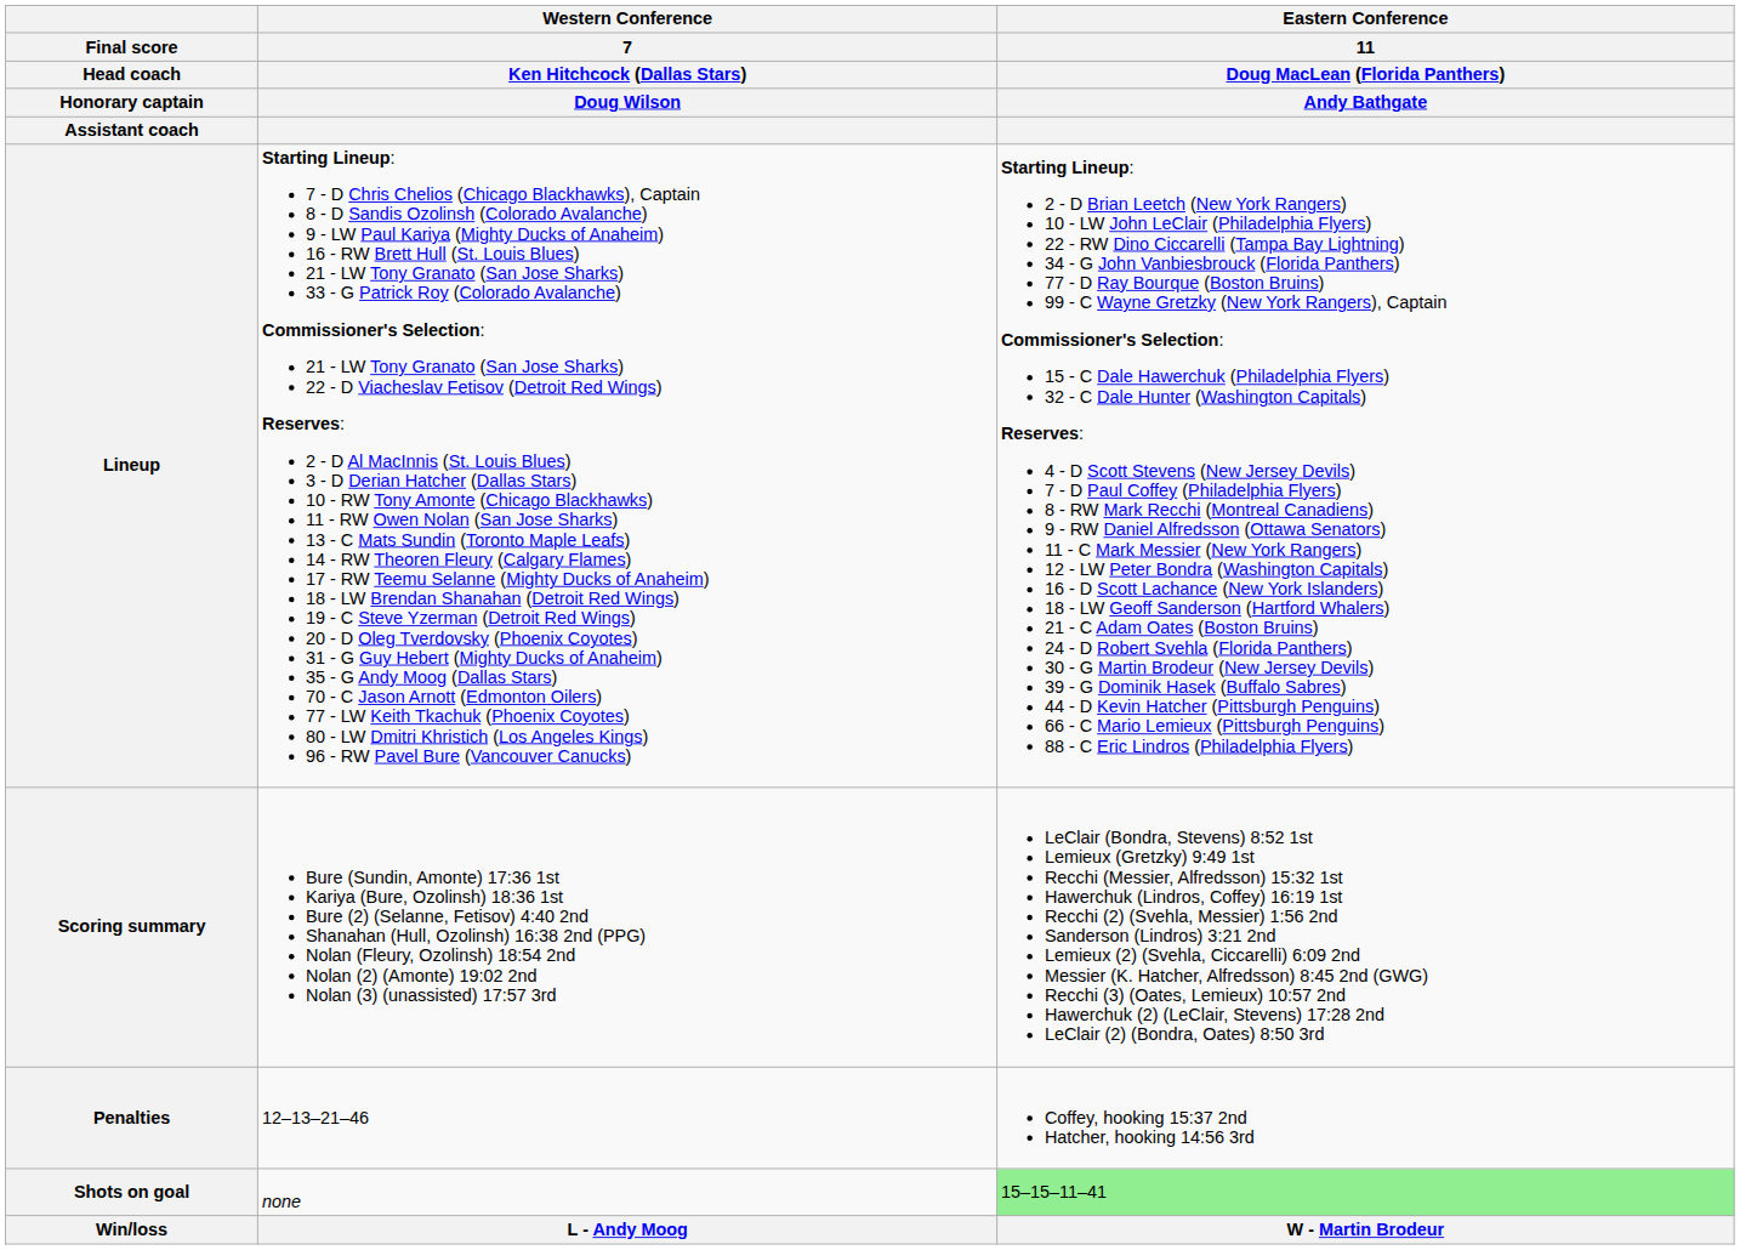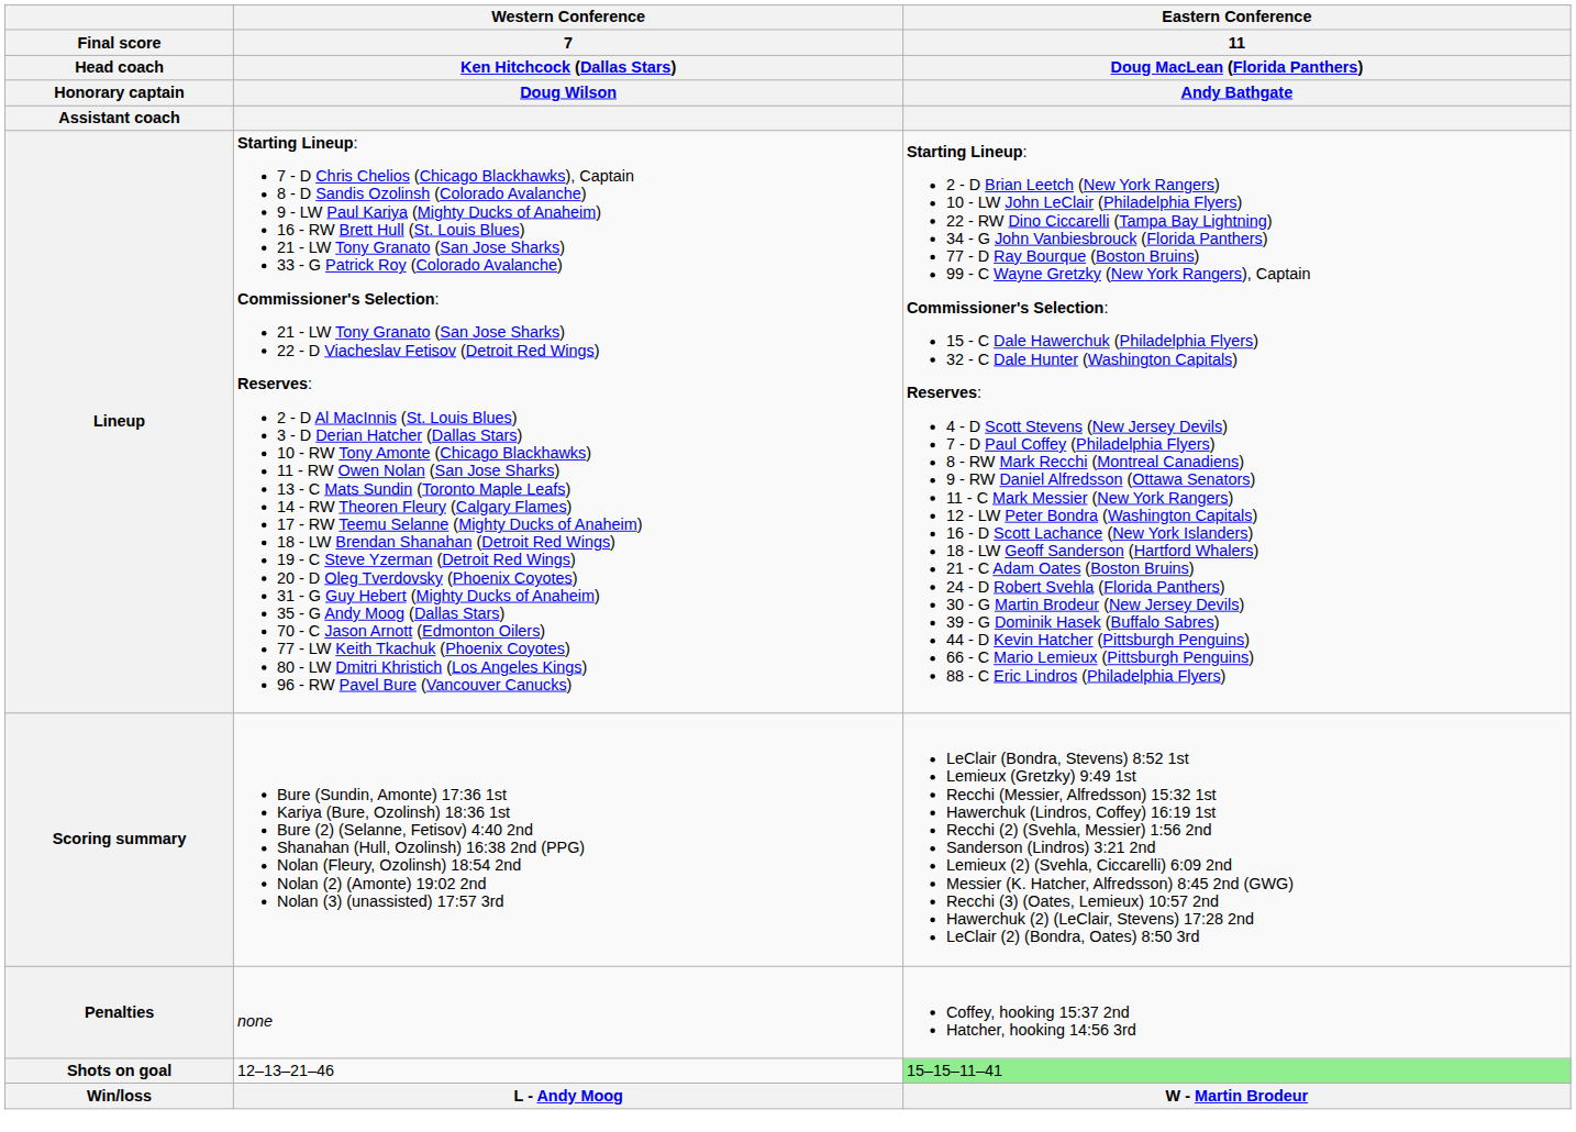Penalties | column 2: 12–13–21–46 -> none
Shots on goal | column 2: none -> 12–13–21–46
